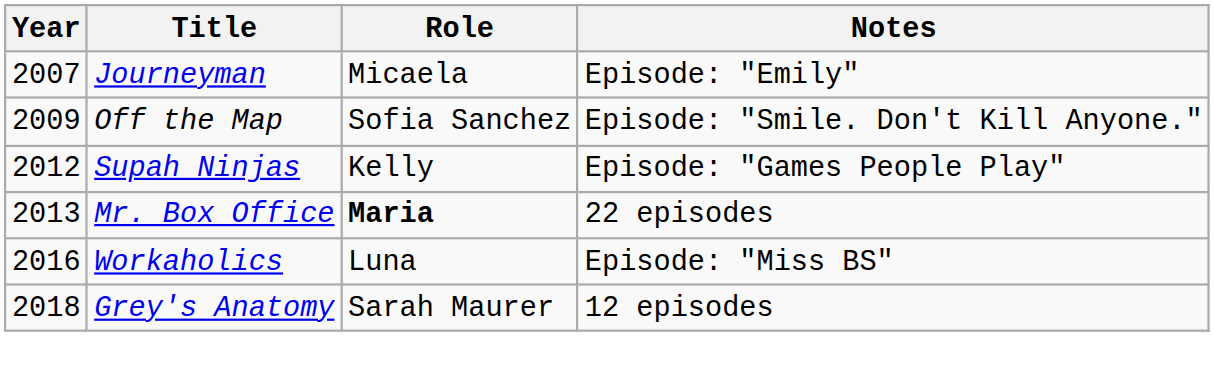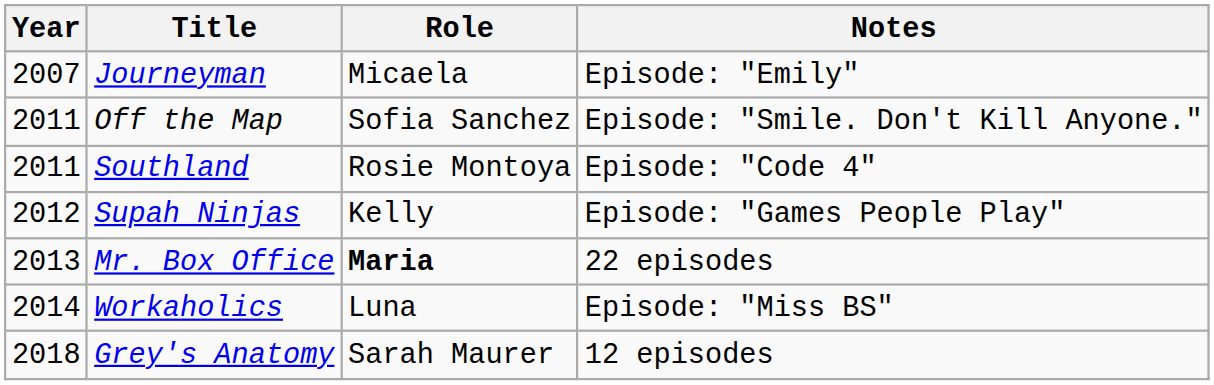Off the Map | Year: 2009 -> 2011
+ row: 2011 | Southland | Rosie Montoya | Episode: "Code 4"
Workaholics | Year: 2016 -> 2014
